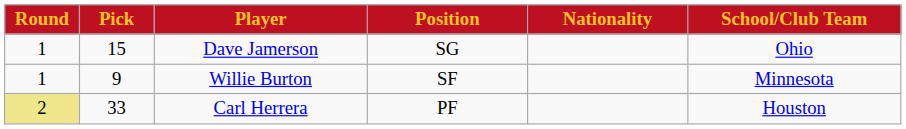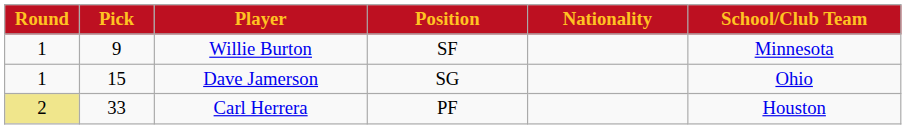rows swapped: Willie Burton <-> Dave Jamerson
